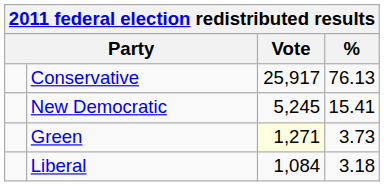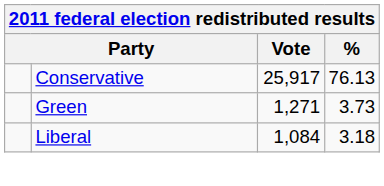- row: New Democratic | 5,245 | 15.41
Green | Vote: lightyellow background -> no background
